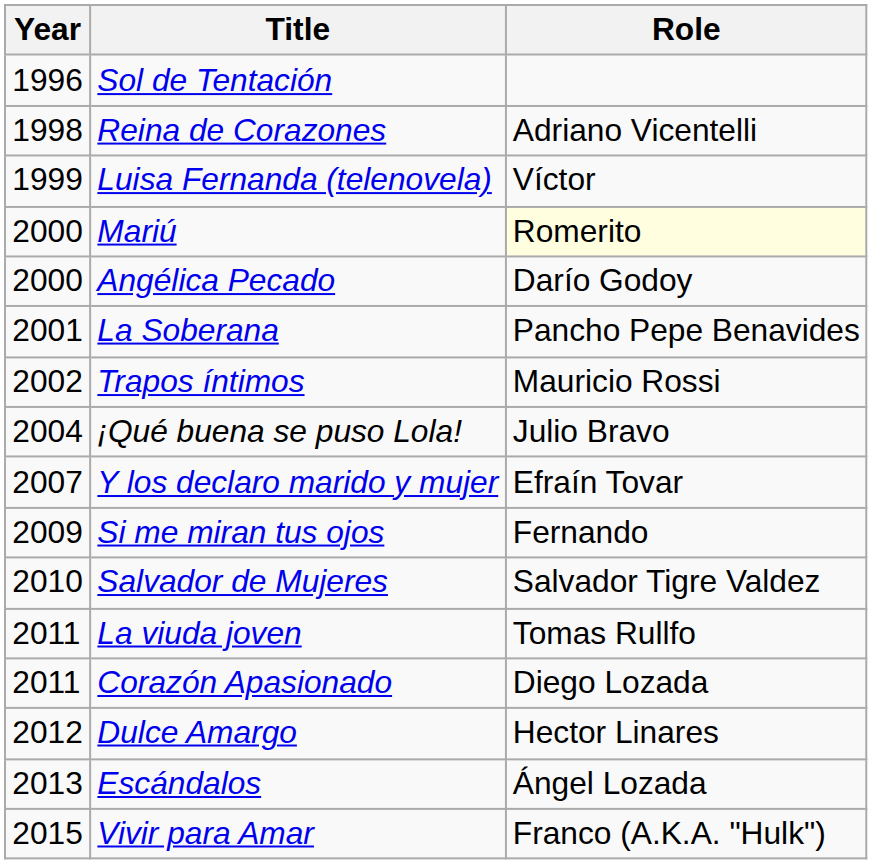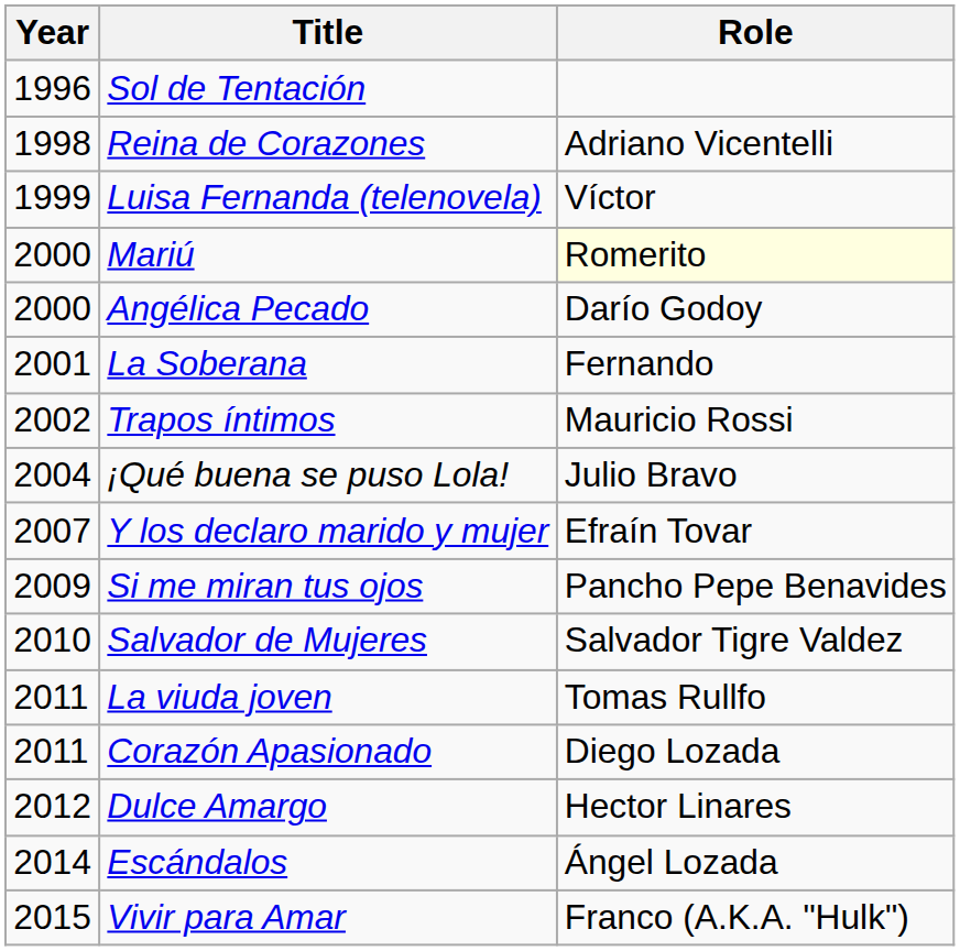La Soberana | Role: Pancho Pepe Benavides -> Fernando
Si me miran tus ojos | Role: Fernando -> Pancho Pepe Benavides
Escándalos | Year: 2013 -> 2014
